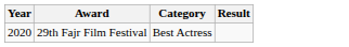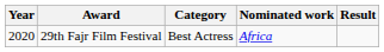+ column: Nominated work | Africa
